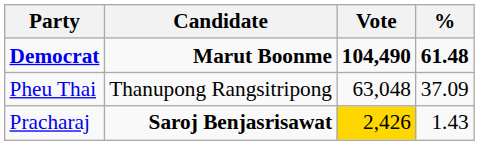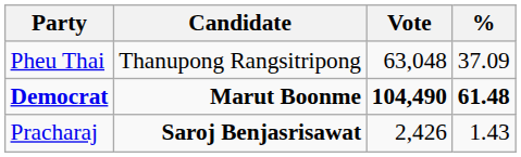rows swapped: Democrat <-> Pheu Thai
Pracharaj | Vote: gold background -> no background
